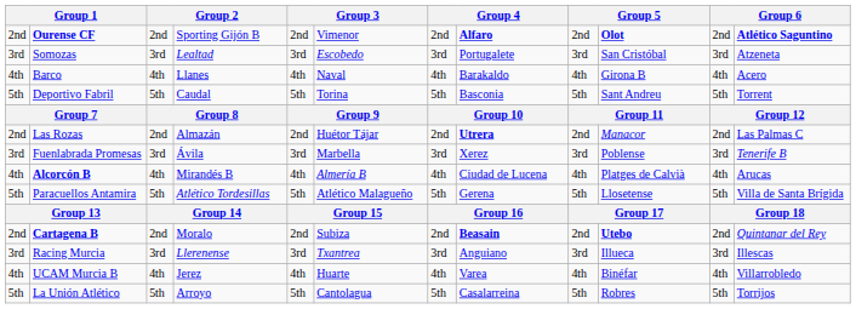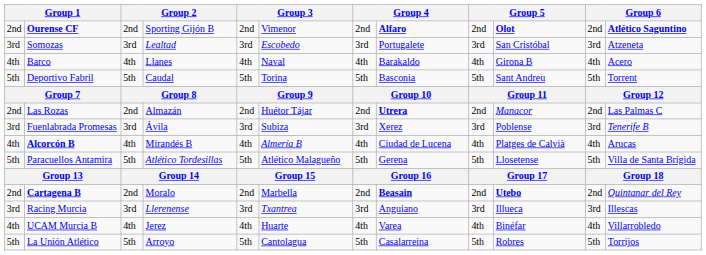Fuenlabrada Promesas | column 6: Marbella -> Subiza
Cartagena B | column 6: Subiza -> Marbella
